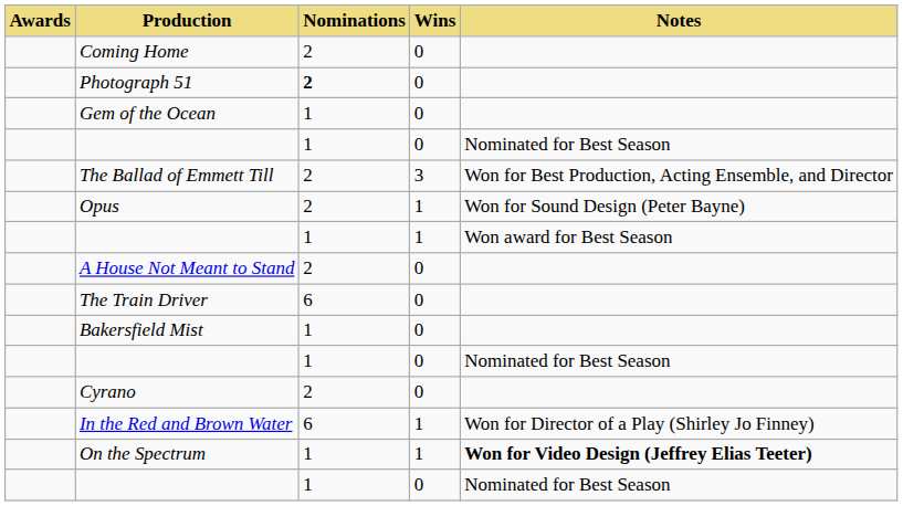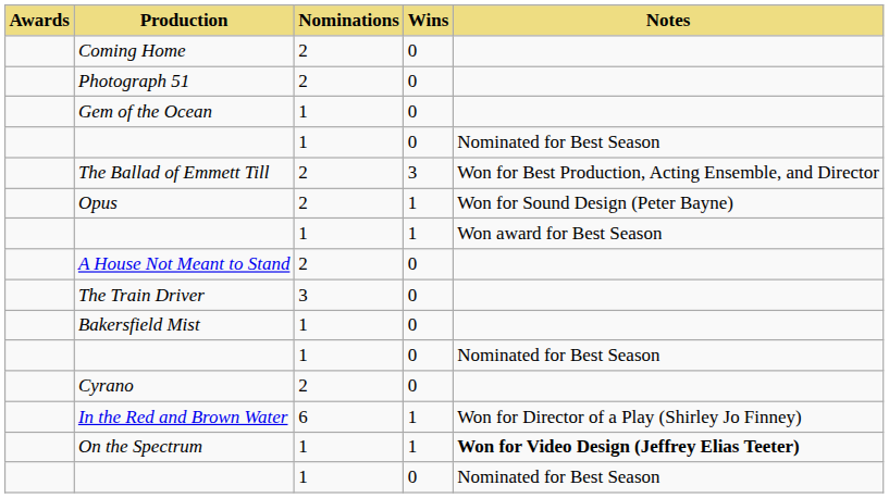Photograph 51 | Nominations: bold -> normal
The Train Driver | Nominations: 6 -> 3
